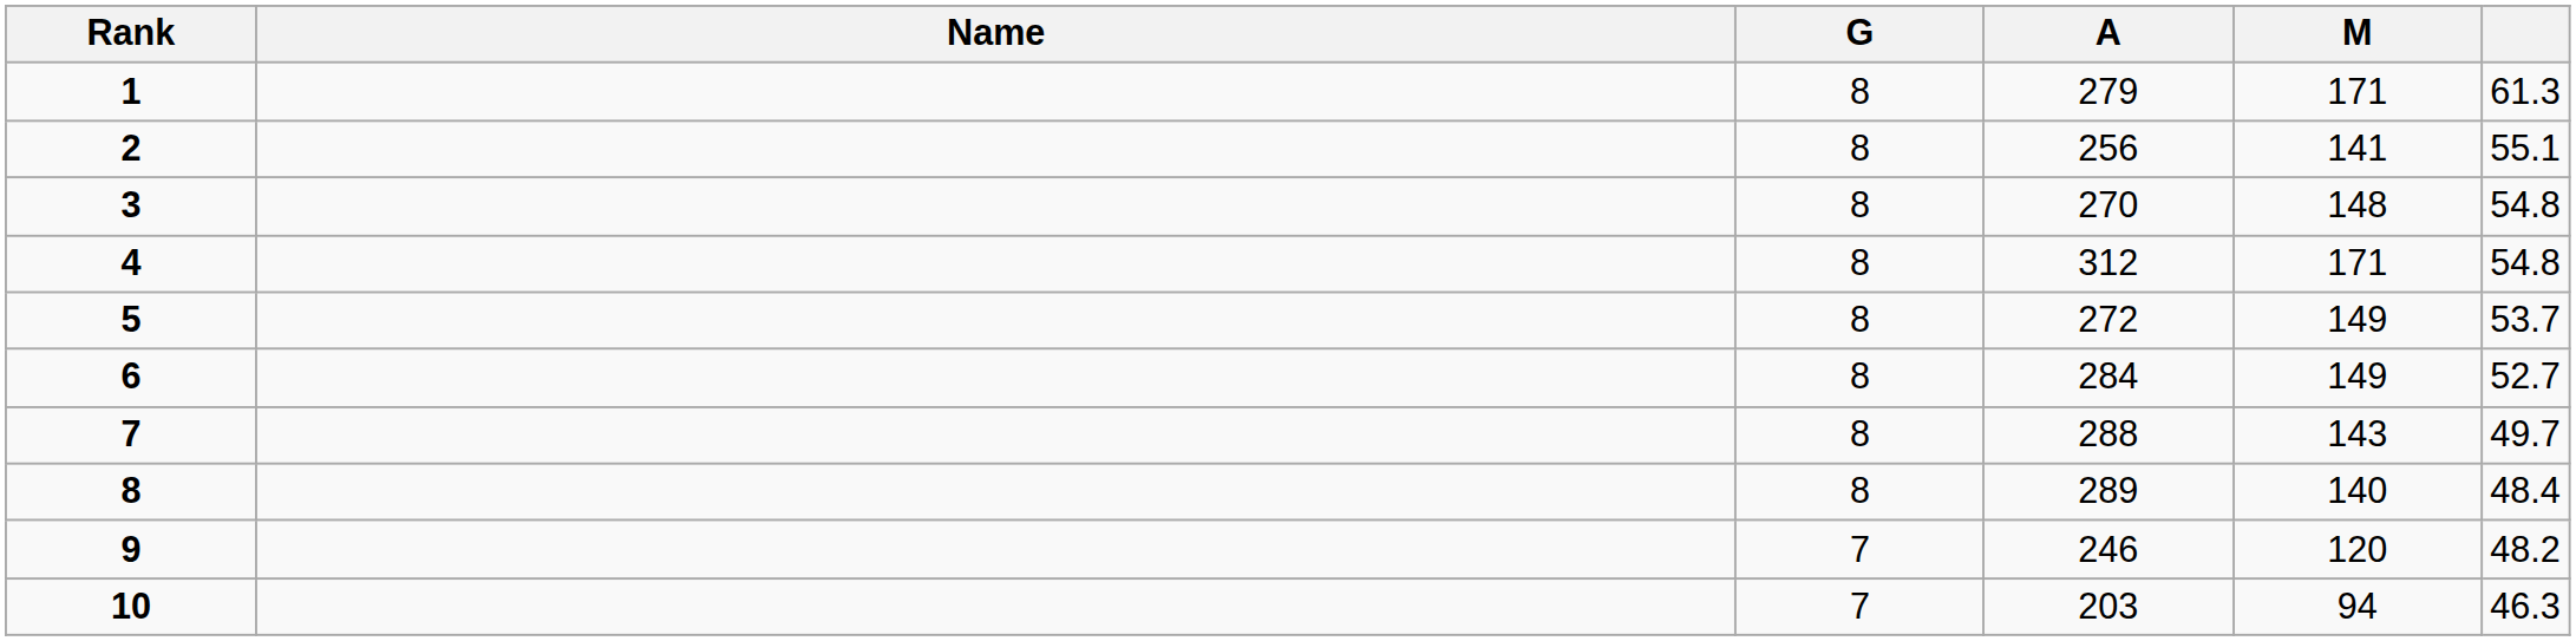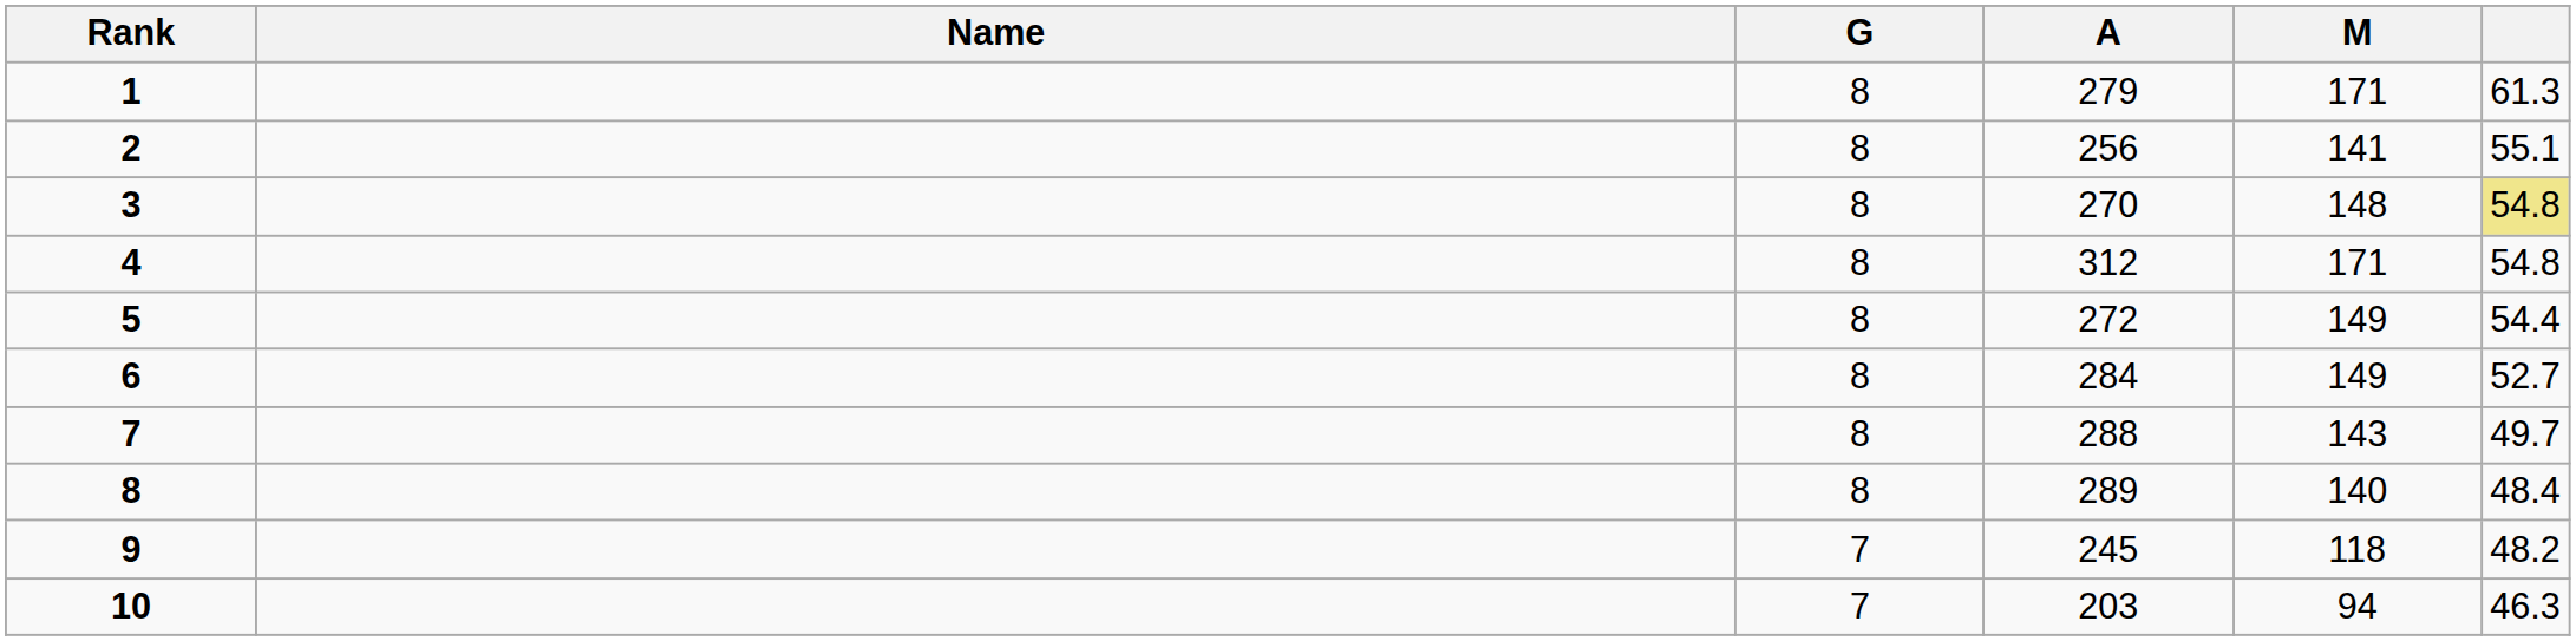3 | column 6: no background -> khaki background
5 | column 6: 53.7 -> 54.4
9 | A: 246 -> 245
9 | M: 120 -> 118
